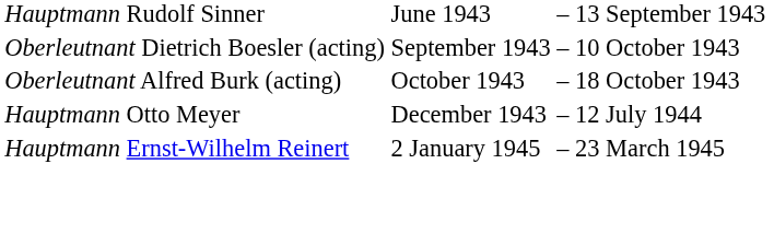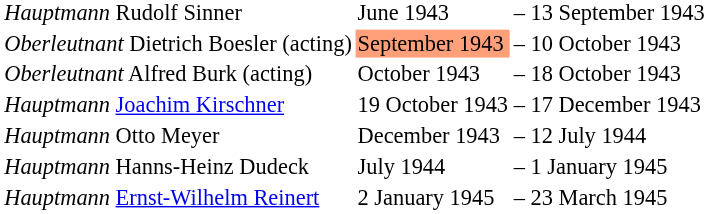Oberleutnant Dietrich Boesler (acting) | column 2: no background -> lightsalmon background
+ row: Hauptmann Joachim Kirschner | 19 October 1943 | – | 17 December 1943
+ row: Hauptmann Hanns-Heinz Dudeck | July 1944 | – | 1 January 1945
